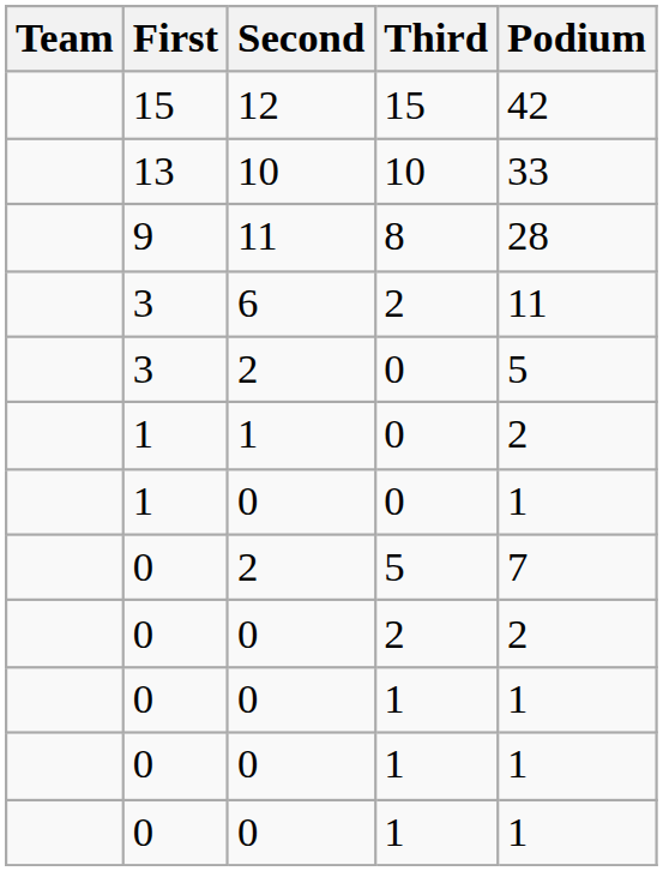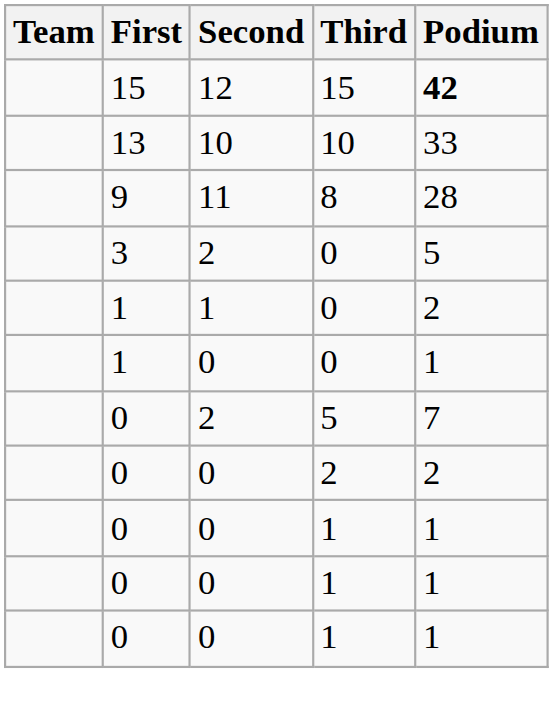12 | Podium: normal -> bold
- row: 3 | 6 | 2 | 11
